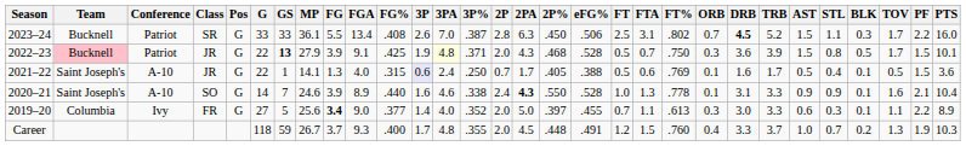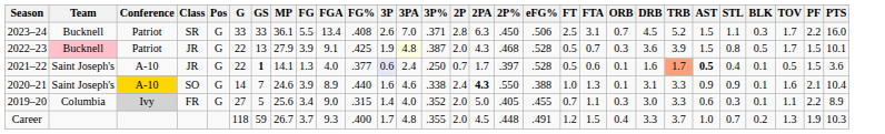- column: FT% | .802 | .750 | .769 | .778 | .613 | .760
2023–24 | 3P%: .387 -> .371
2023–24 | DRB: bold -> normal
2022–23 | GS: bold -> normal
2022–23 | 3P%: .371 -> .387
2021–22 | GS: normal -> bold
2021–22 | FG%: .315 -> .377
2021–22 | 2P%: .405 -> .397
2021–22 | eFG%: .388 -> .528
2021–22 | TRB: no background -> lightsalmon background
2021–22 | AST: normal -> bold
2020–21 | Conference: no background -> gold background
2020–21 | eFG%: .528 -> .388
2019–20 | Conference: no background -> lightgrey background
2019–20 | FG: bold -> normal
2019–20 | FG%: .377 -> .315
2019–20 | 2P%: .397 -> .405
